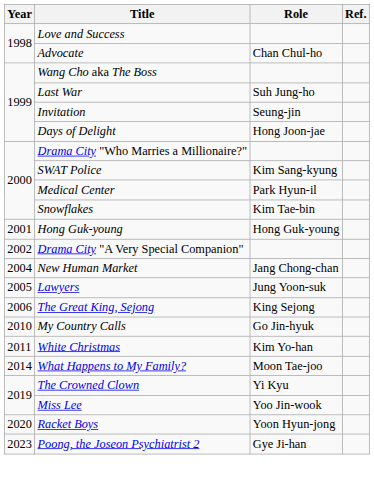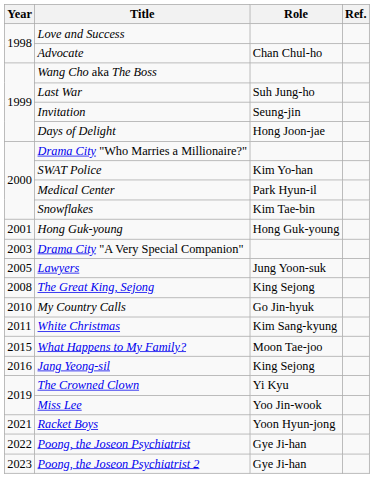SWAT Police | Role: Kim Sang-kyung -> Kim Yo-han
Drama City "A Very Special Companion" | Year: 2002 -> 2003
- row: 2004 | New Human Market | Jang Chong-chan
The Great King, Sejong | Year: 2006 -> 2008
White Christmas | Role: Kim Yo-han -> Kim Sang-kyung
What Happens to My Family? | Year: 2014 -> 2015
+ row: 2016 | Jang Yeong-sil | King Sejong
Racket Boys | Year: 2020 -> 2021
+ row: 2022 | Poong, the Joseon Psychiatrist | Gye Ji-han
